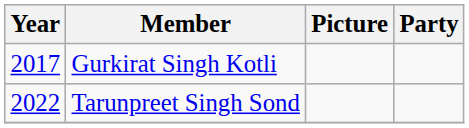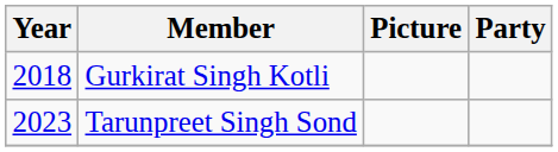Gurkirat Singh Kotli | Year: 2017 -> 2018
Tarunpreet Singh Sond | Year: 2022 -> 2023
